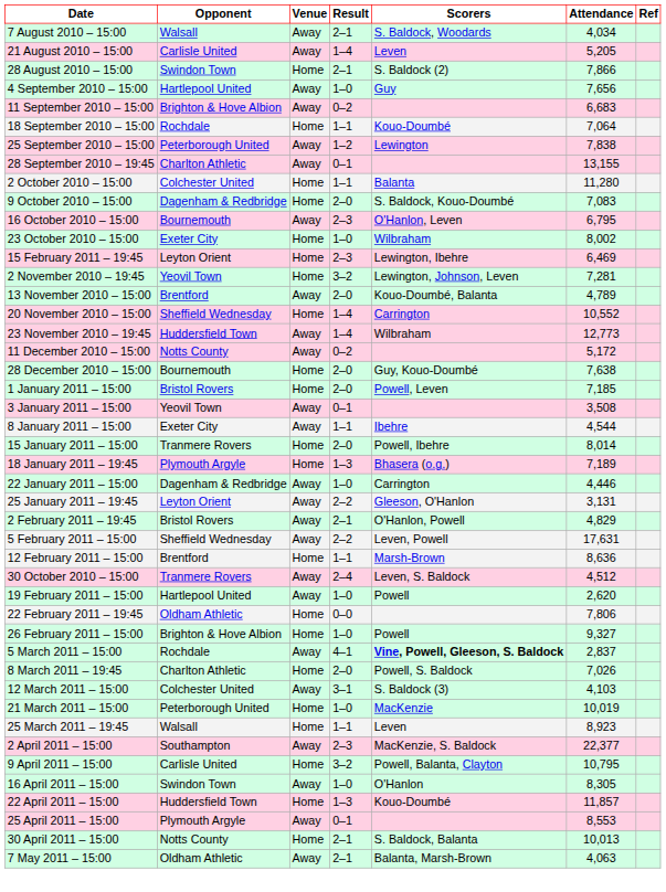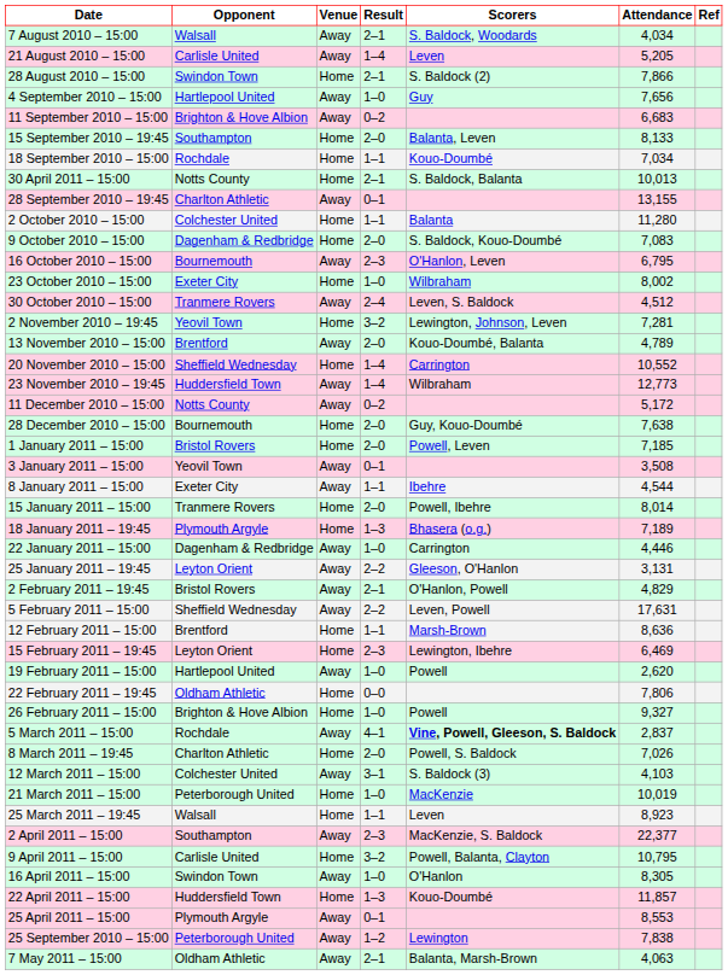+ row: 15 September 2010 – 19:45 | Southampton | Home | 2–0 | Balanta, Leven | 8,133
18 September 2010 – 15:00 | Attendance: 7,064 -> 7,034
rows swapped: 25 September 2010 – 15:00 <-> 30 April 2011 – 15:00
rows swapped: 30 October 2010 – 15:00 <-> 15 February 2011 – 19:45
